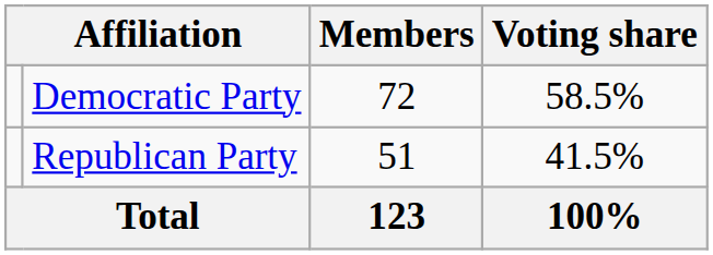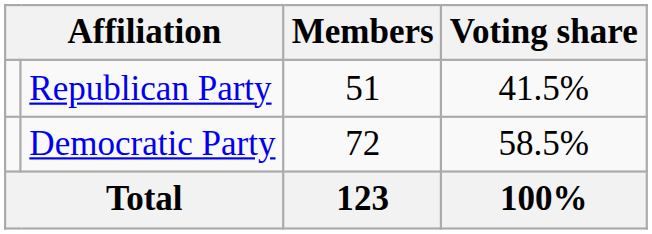rows swapped: Democratic Party <-> Republican Party
